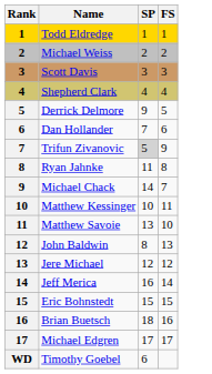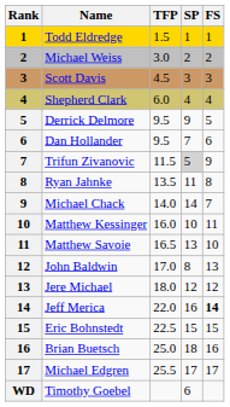+ column: TFP | 1.5 | 3.0 | 4.5 | 6.0 | 9.5 | 9.5 | 11.5 | 13.5 | 14.0 | 16.0 | 16.5 | 17.0 | 18.0 | 22.0 | 22.5 | 25.0 | 25.5
Jeff Merica | FS: normal -> bold
